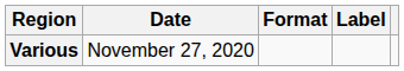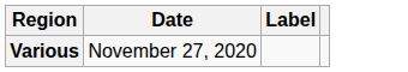- column: Format
